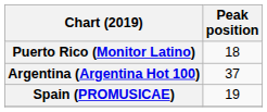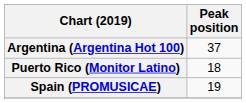rows swapped: Argentina (Argentina Hot 100) <-> Puerto Rico (Monitor Latino)
